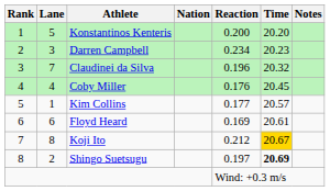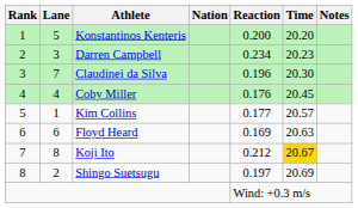Claudinei da Silva | Time: 20.32 -> 20.30
Floyd Heard | Time: 20.61 -> 20.63
Shingo Suetsugu | Time: bold -> normal
